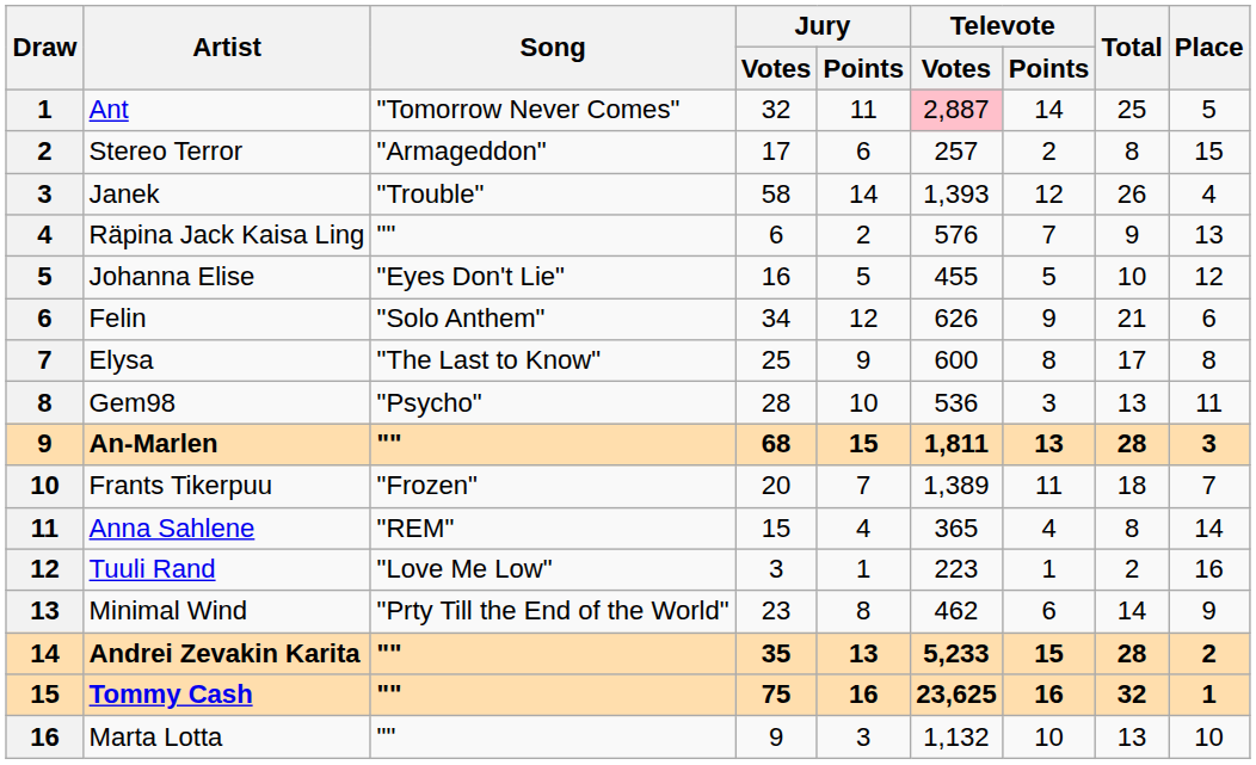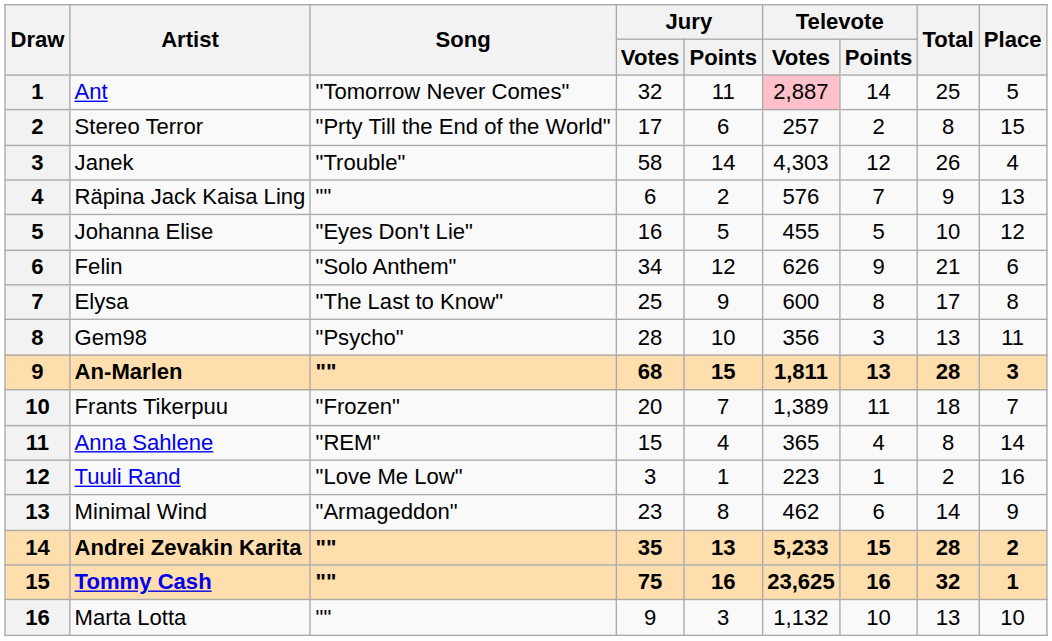Stereo Terror | Song: "Armageddon" -> "Prty Till the End of the World"
Janek | Televote / Votes: 1,393 -> 4,303
Gem98 | Televote / Votes: 536 -> 356
Minimal Wind | Song: "Prty Till the End of the World" -> "Armageddon"
